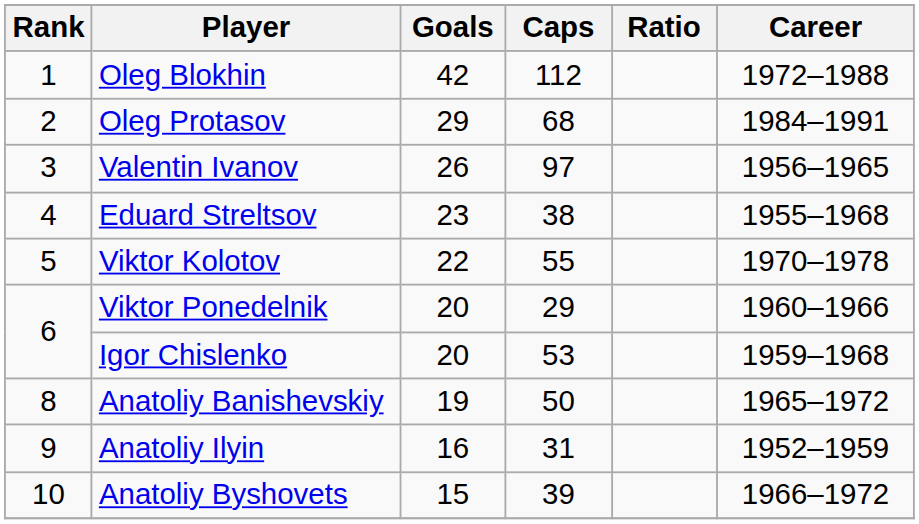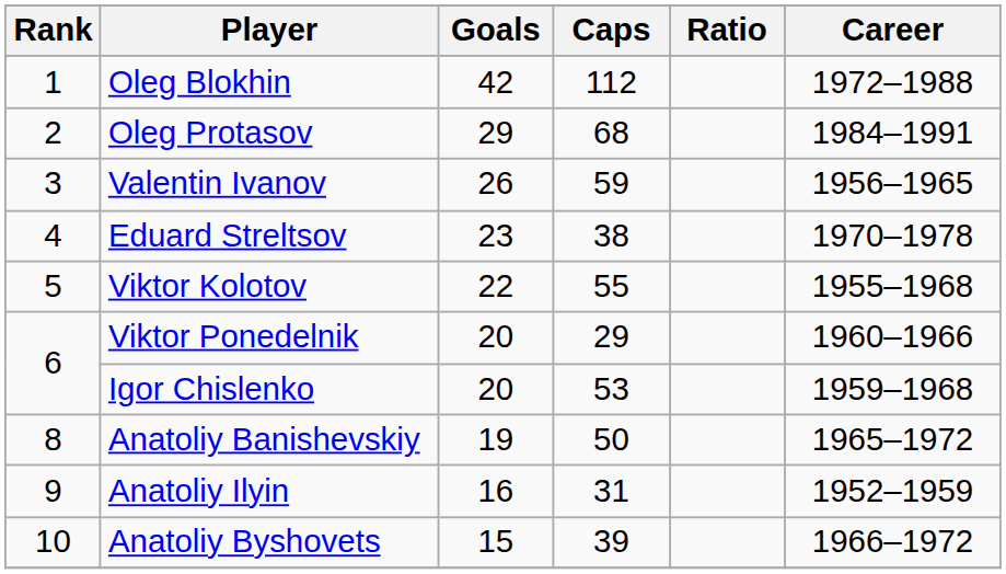Valentin Ivanov | Caps: 97 -> 59
Eduard Streltsov | Career: 1955–1968 -> 1970–1978
Viktor Kolotov | Career: 1970–1978 -> 1955–1968
